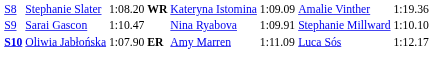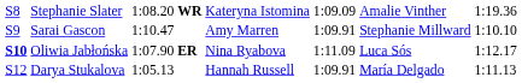Sarai Gascon | column 4: Nina Ryabova -> Amy Marren
Oliwia Jabłońska | column 4: Amy Marren -> Nina Ryabova
+ row: S12 | Darya Stukalova | 1:05.13 | Hannah Russell | 1:09.91 | María Delgado | 1:11.13
